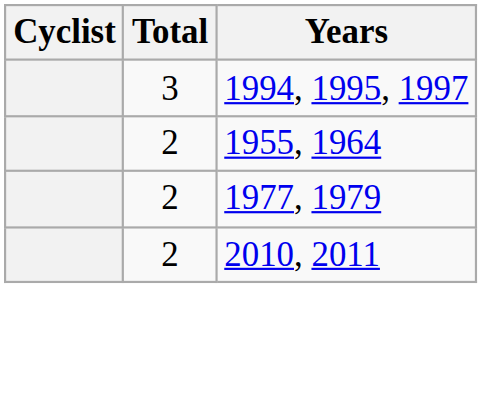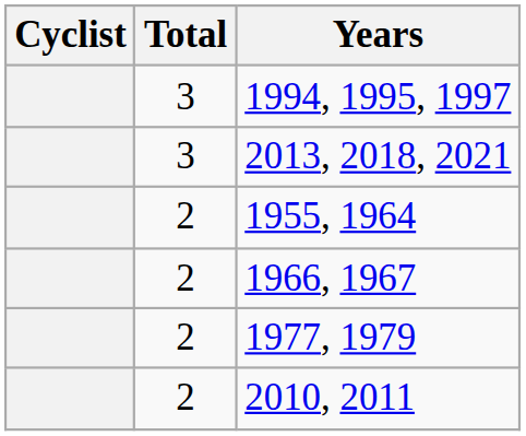+ row: 3 | 2013, 2018, 2021
+ row: 2 | 1966, 1967
